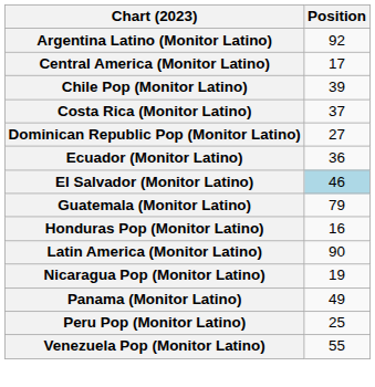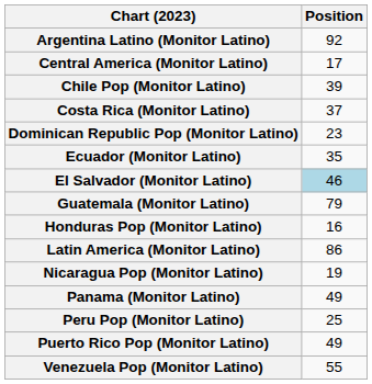Dominican Republic Pop (Monitor Latino) | Position: 27 -> 23
Ecuador (Monitor Latino) | Position: 36 -> 35
Latin America (Monitor Latino) | Position: 90 -> 86
+ row: Puerto Rico Pop (Monitor Latino) | 49
